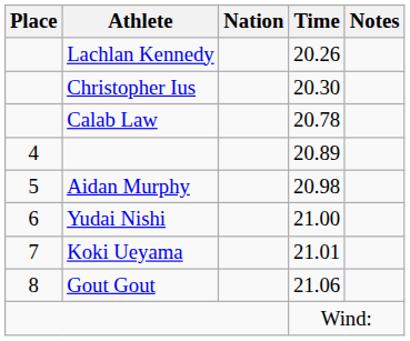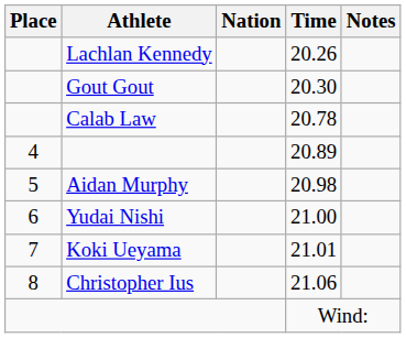20.30 | Athlete: Christopher Ius -> Gout Gout
21.06 | Athlete: Gout Gout -> Christopher Ius
